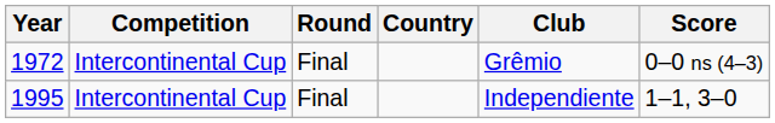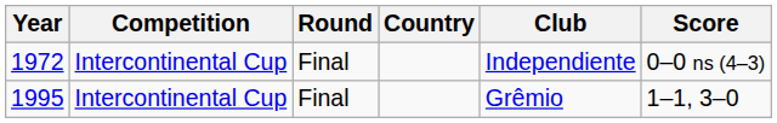1972 | Club: Grêmio -> Independiente
1995 | Club: Independiente -> Grêmio
